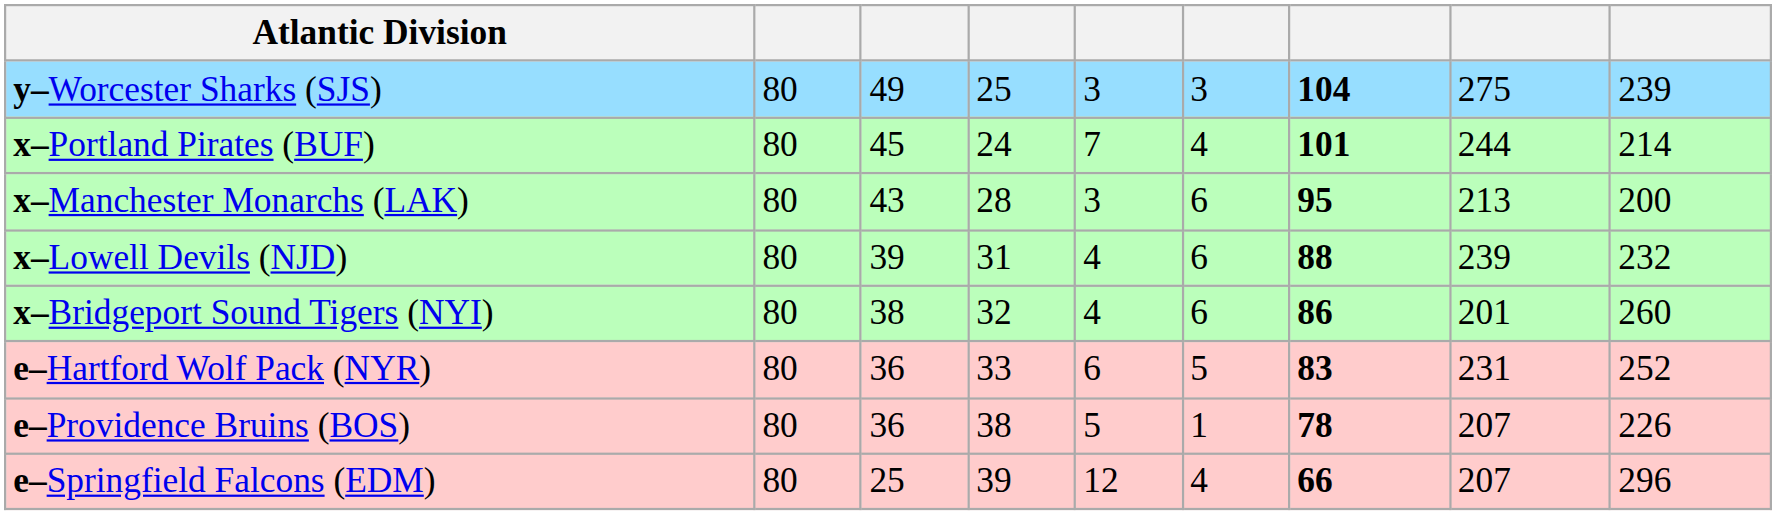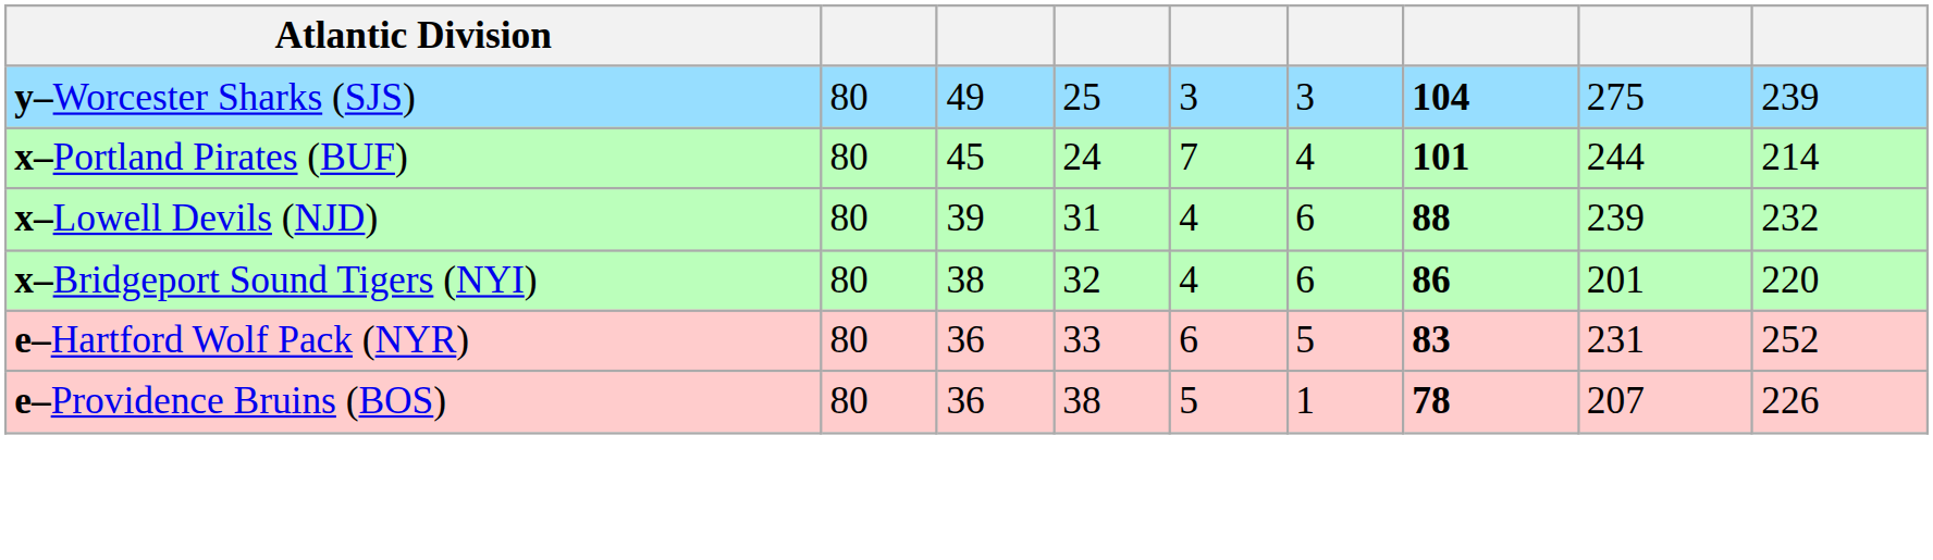- row: x–Manchester Monarchs (LAK) | 80 | 43 | 28 | 3 | 6 | 95 | 213 | 200
x–Bridgeport Sound Tigers (NYI) | column 9: 260 -> 220
- row: e–Springfield Falcons (EDM) | 80 | 25 | 39 | 12 | 4 | 66 | 207 | 296
